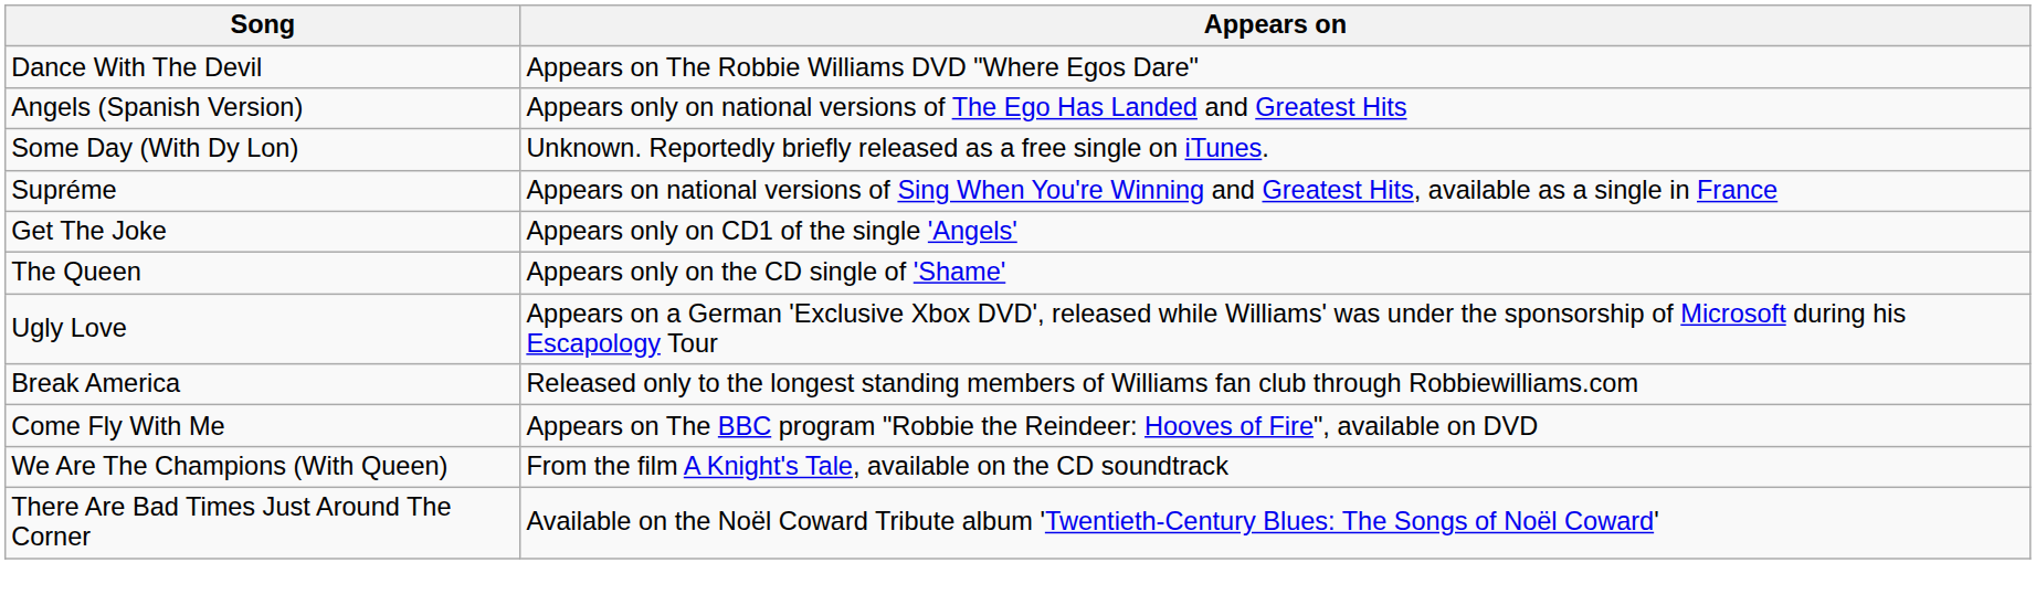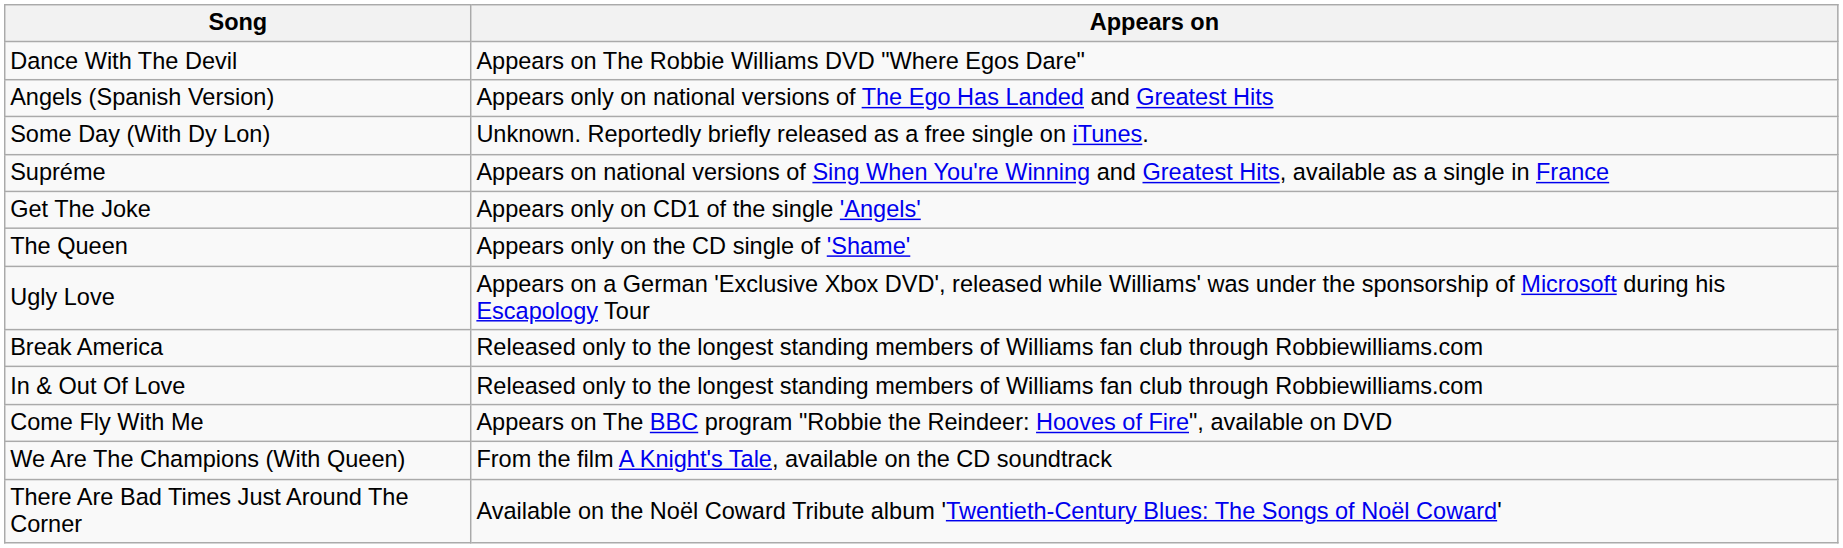+ row: In & Out Of Love | Released only to the longest standing members of Williams fan club through Robbiewilliams.com
